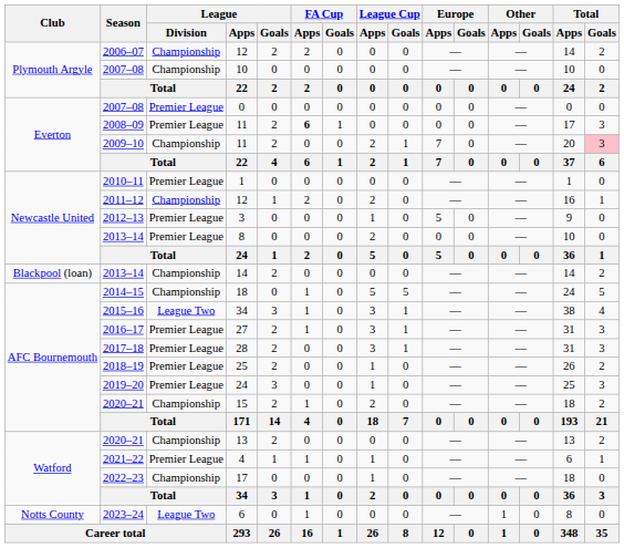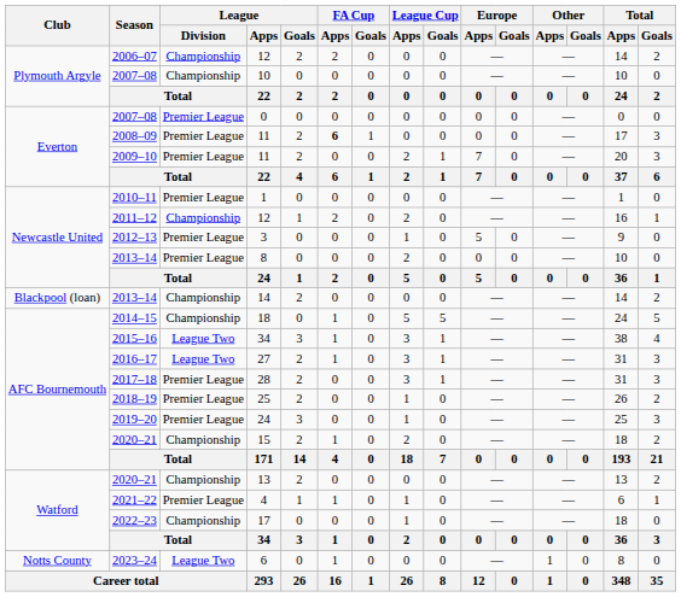2009–10 / 11 | League / Division: Championship -> Premier League
2009–10 / 11 | Total / Goals: pink background -> no background
27 | League / Division: Premier League -> League Two
